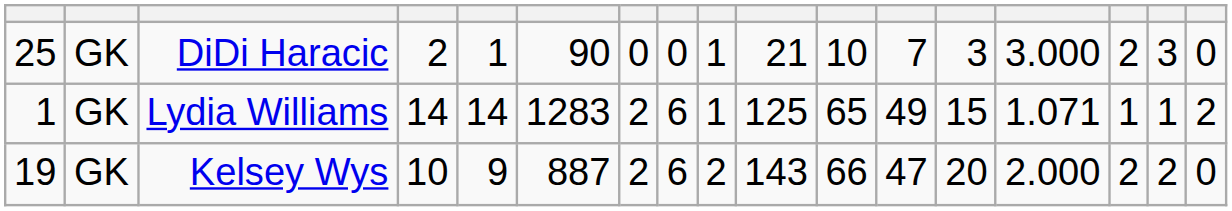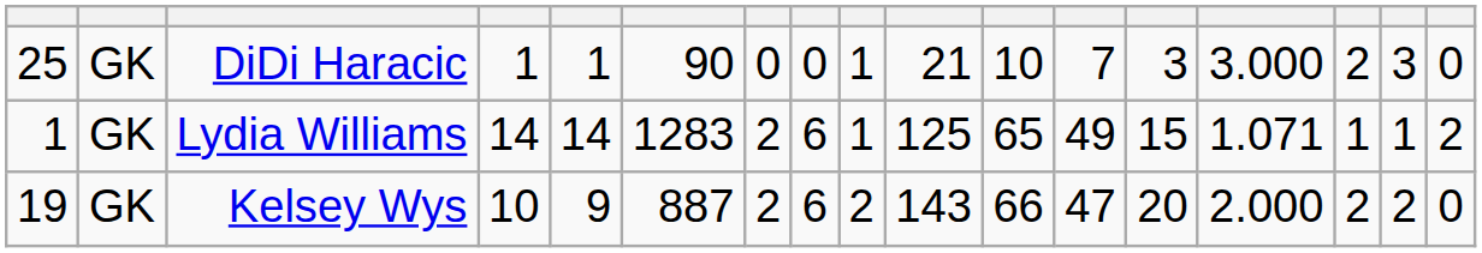DiDi Haracic | column 4: 2 -> 1
